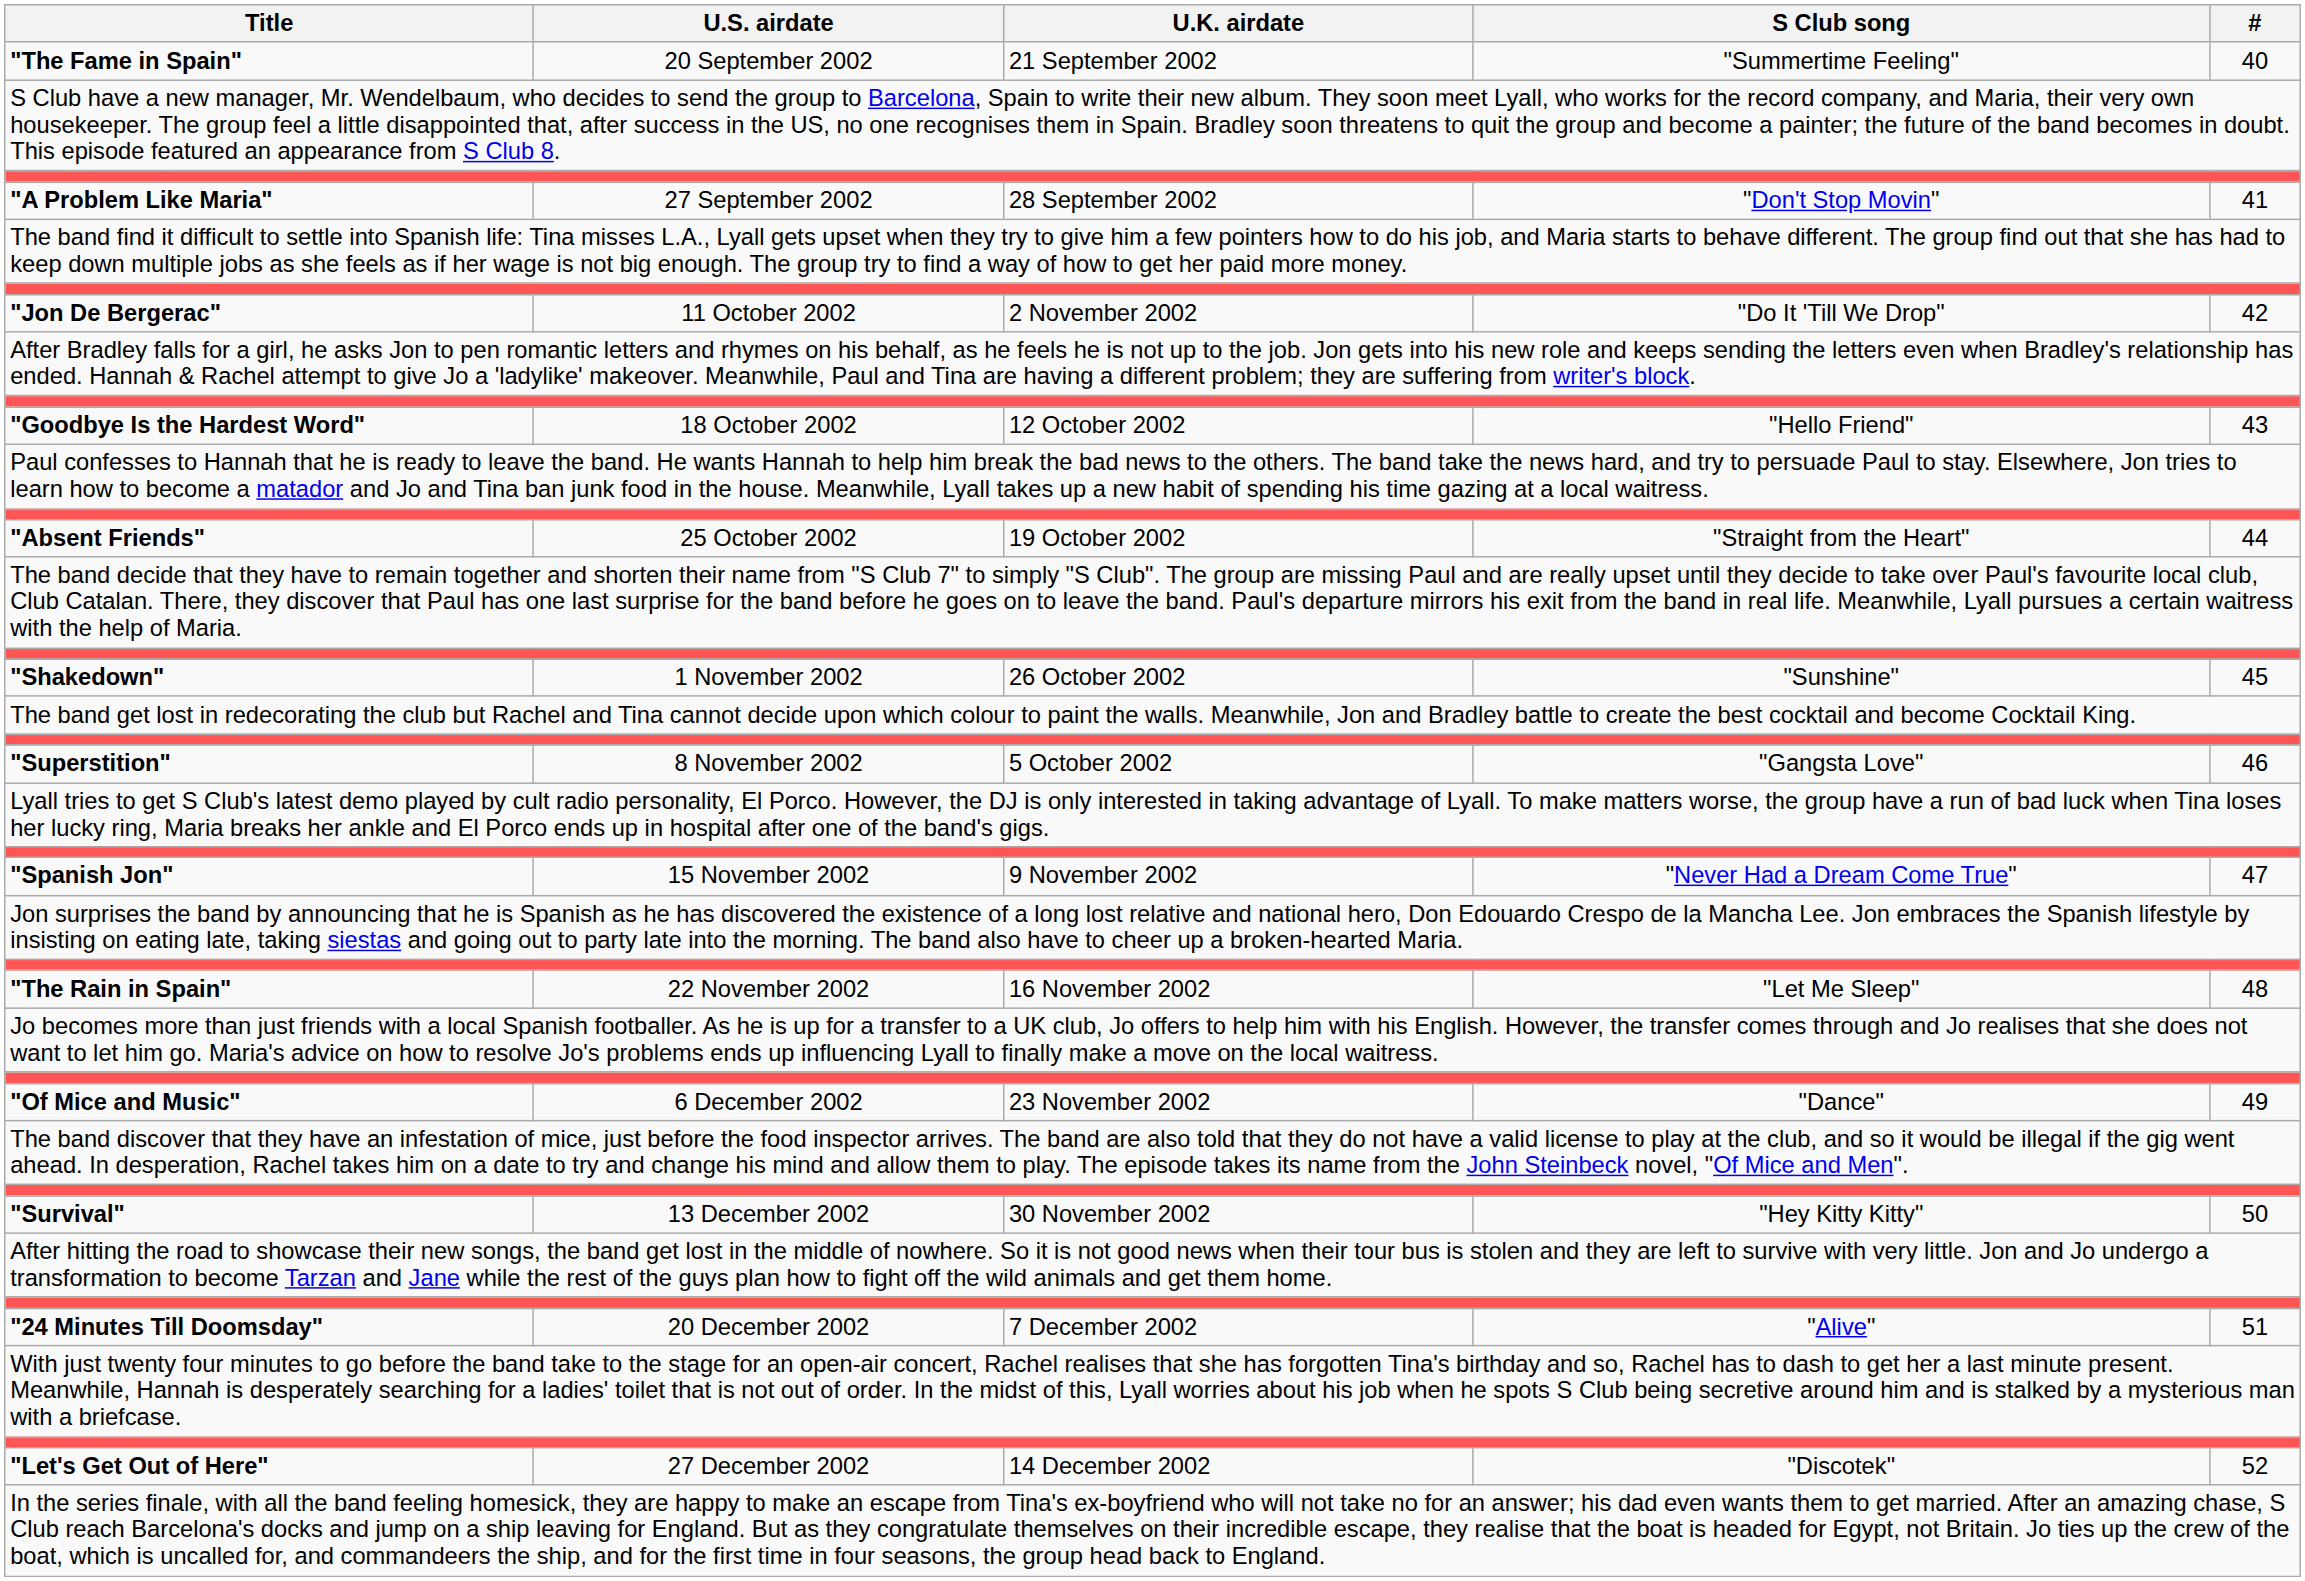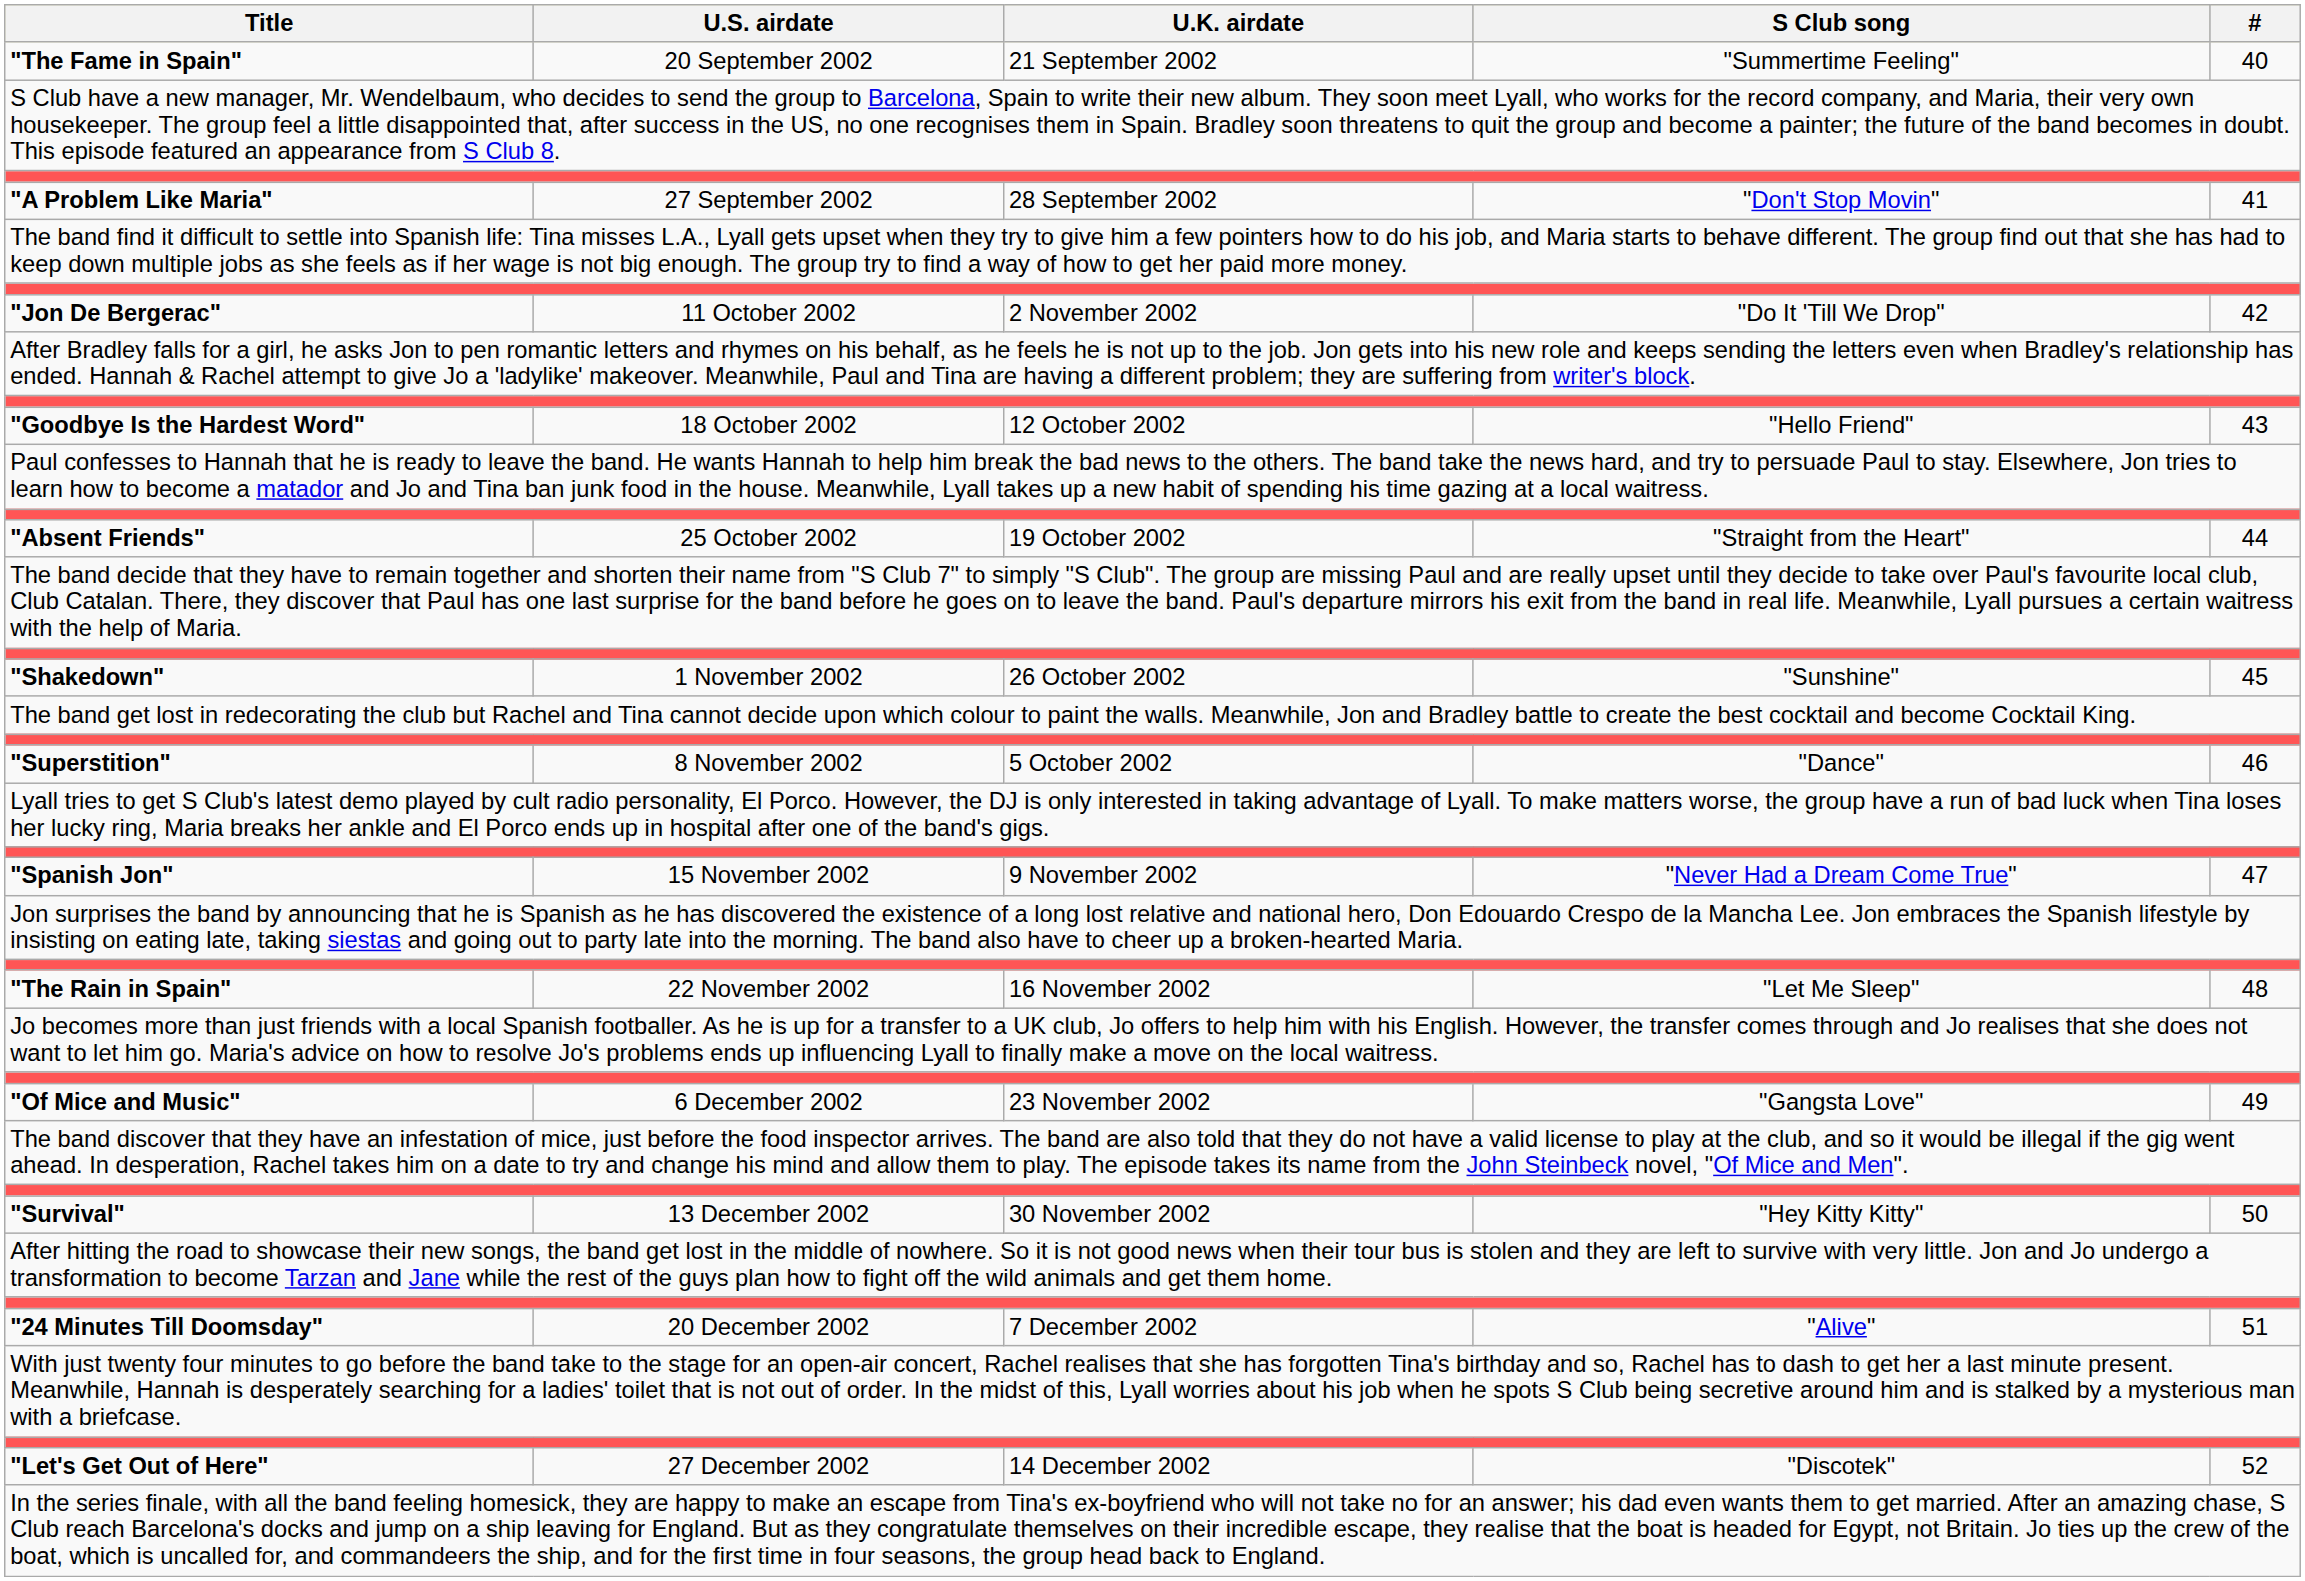"Superstition" | S Club song: "Gangsta Love" -> "Dance"
"Of Mice and Music" | S Club song: "Dance" -> "Gangsta Love"
